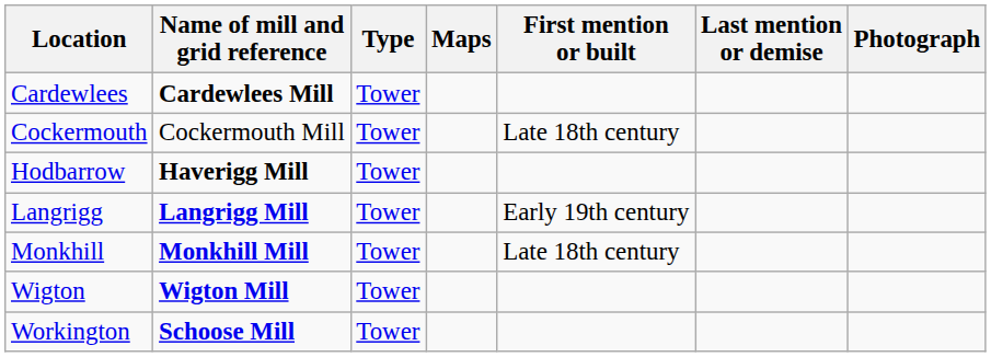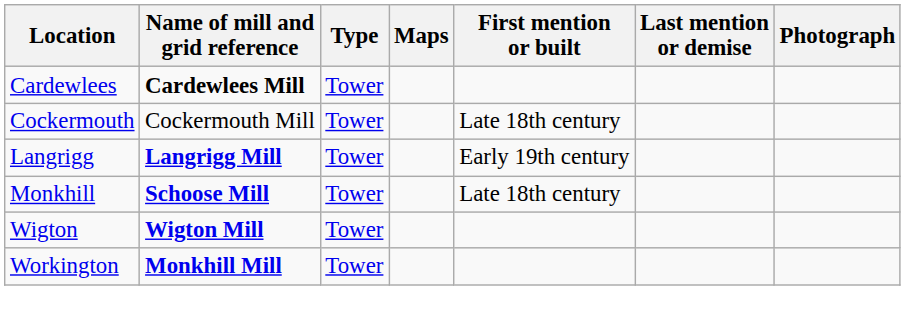- row: Hodbarrow | Haverigg Mill | Tower
Monkhill | Name of mill and grid reference: Monkhill Mill -> Schoose Mill
Workington | Name of mill and grid reference: Schoose Mill -> Monkhill Mill
